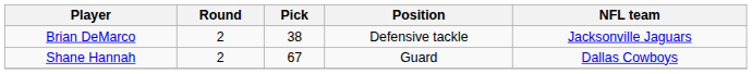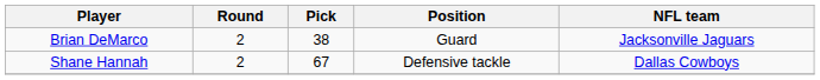Brian DeMarco | Position: Defensive tackle -> Guard
Shane Hannah | Position: Guard -> Defensive tackle
